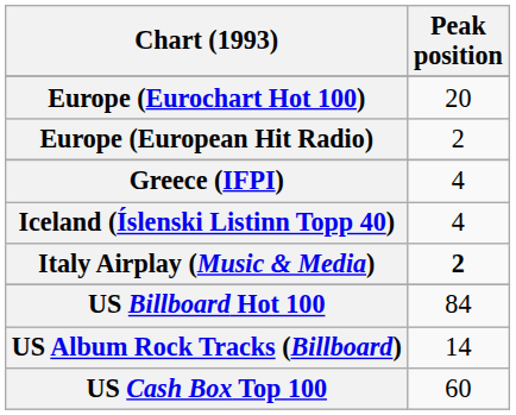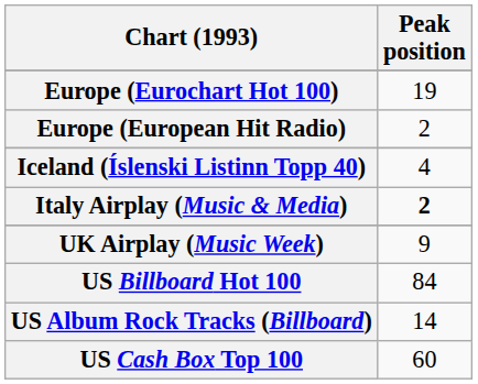Europe (Eurochart Hot 100) | Peak position: 20 -> 19
- row: Greece (IFPI) | 4
+ row: UK Airplay (Music Week) | 9
